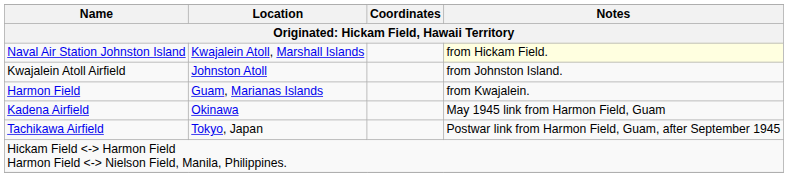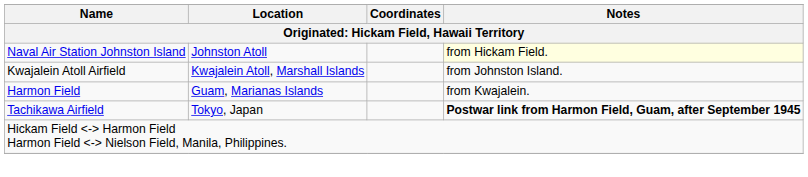Naval Air Station Johnston Island | Location: Kwajalein Atoll, Marshall Islands -> Johnston Atoll
Kwajalein Atoll Airfield | Location: Johnston Atoll -> Kwajalein Atoll, Marshall Islands
- row: Kadena Airfield | Okinawa | May 1945 link from Harmon Field, Guam
Tachikawa Airfield | Notes: normal -> bold
